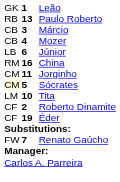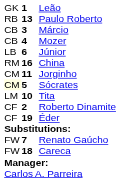+ row: FW | 18 | Careca
